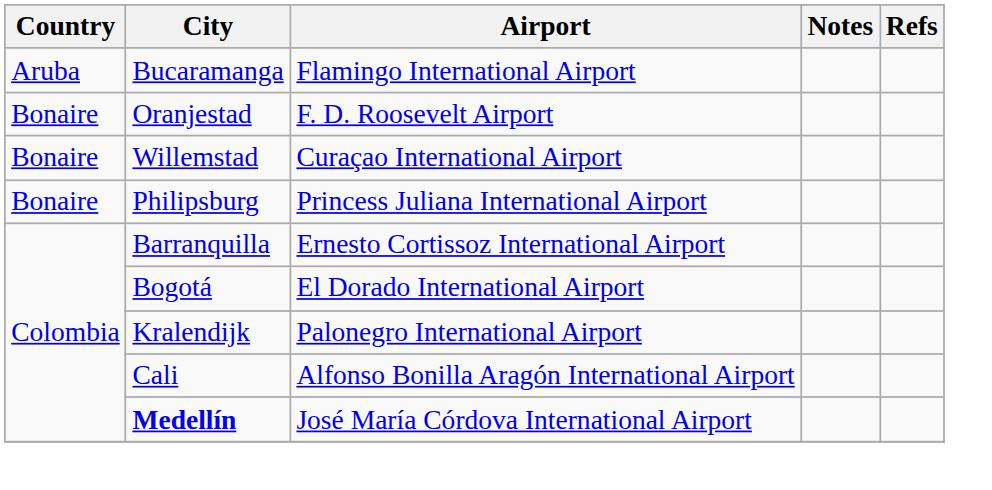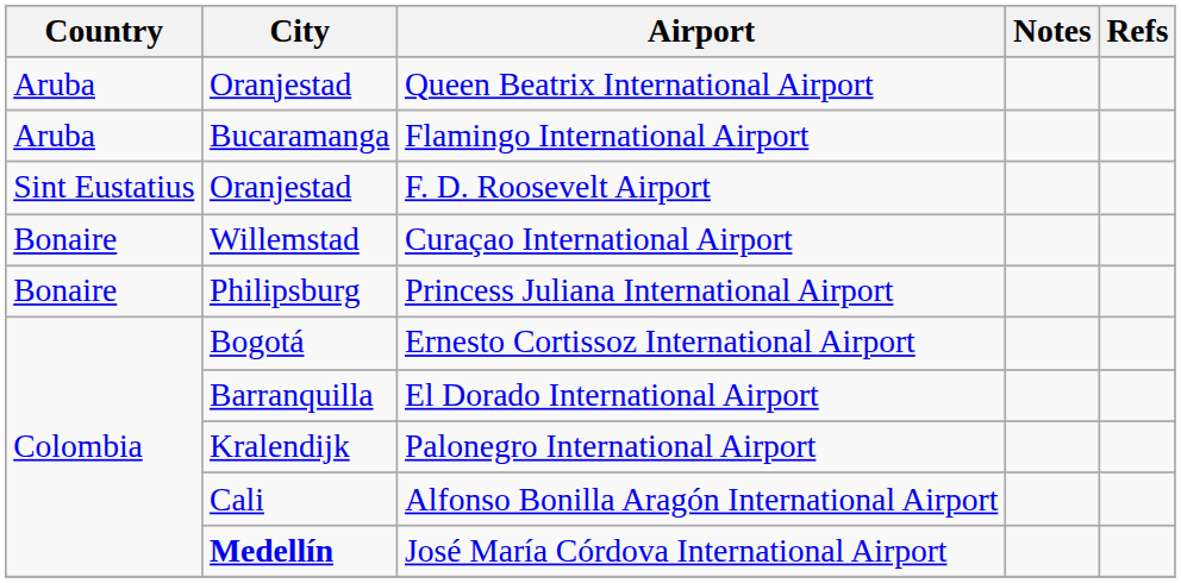+ row: Aruba | Oranjestad | Queen Beatrix International Airport
F. D. Roosevelt Airport | Country: Bonaire -> Sint Eustatius
Ernesto Cortissoz International Airport | City: Barranquilla -> Bogotá
El Dorado International Airport | City: Bogotá -> Barranquilla
